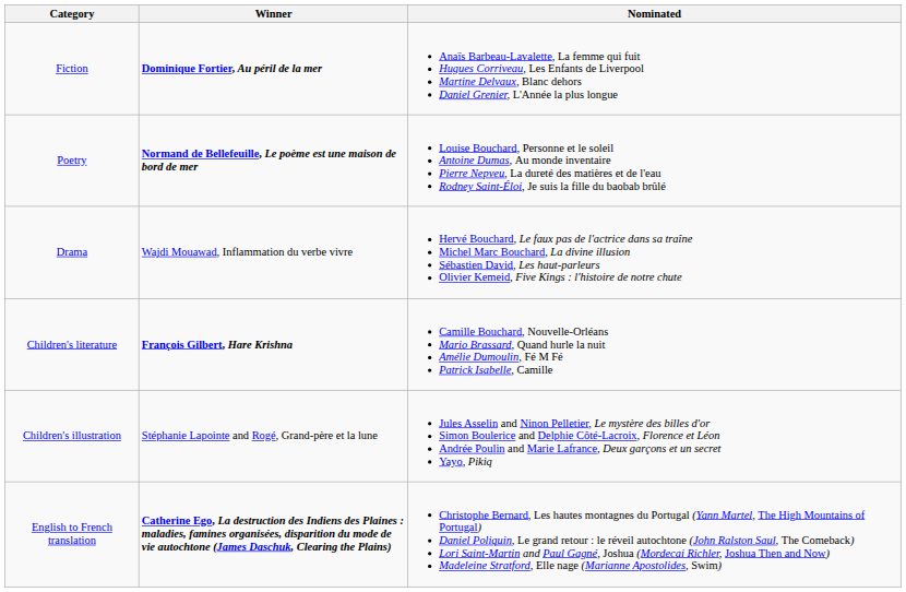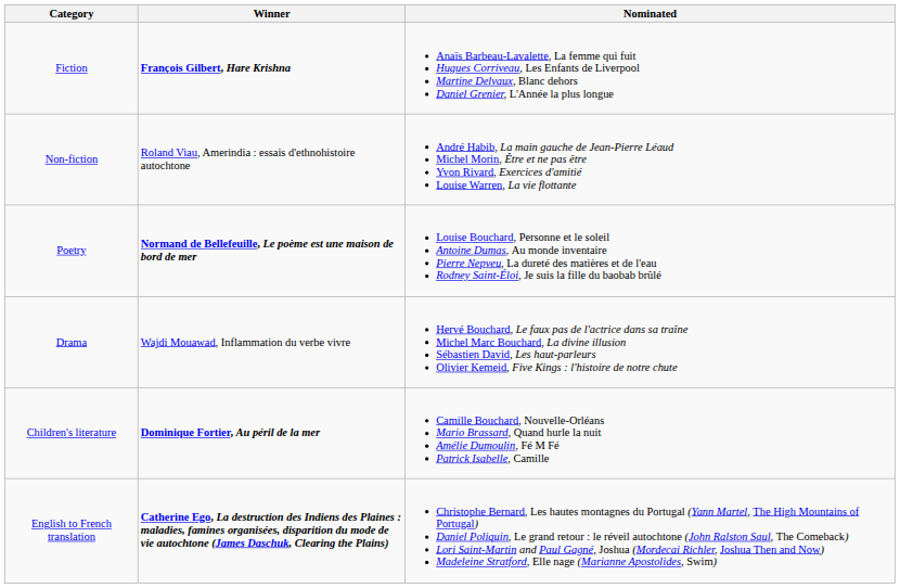Fiction | Winner: Dominique Fortier, Au péril de la mer -> François Gilbert, Hare Krishna
+ row: Non-fiction | Roland Viau, Amerindia : essais d'ethnohistoire autochtone | André Habib, La main gauche de Jean-Pierre Léaud Michel Morin, Être et ne pas être Yvon Rivard, Exercices d'amitié Louise Warren, La vie flottante
Children's literature | Winner: François Gilbert, Hare Krishna -> Dominique Fortier, Au péril de la mer
- row: Children's illustration | Stéphanie Lapointe and Rogé, Grand-père et la lune | Jules Asselin and Ninon Pelletier, Le mystère des billes d'or Simon Boulerice and Delphie Côté-Lacroix, Florence et Léon Andrée Poulin and Marie Lafrance, Deux garçons et un secret Yayo, Pikiq
